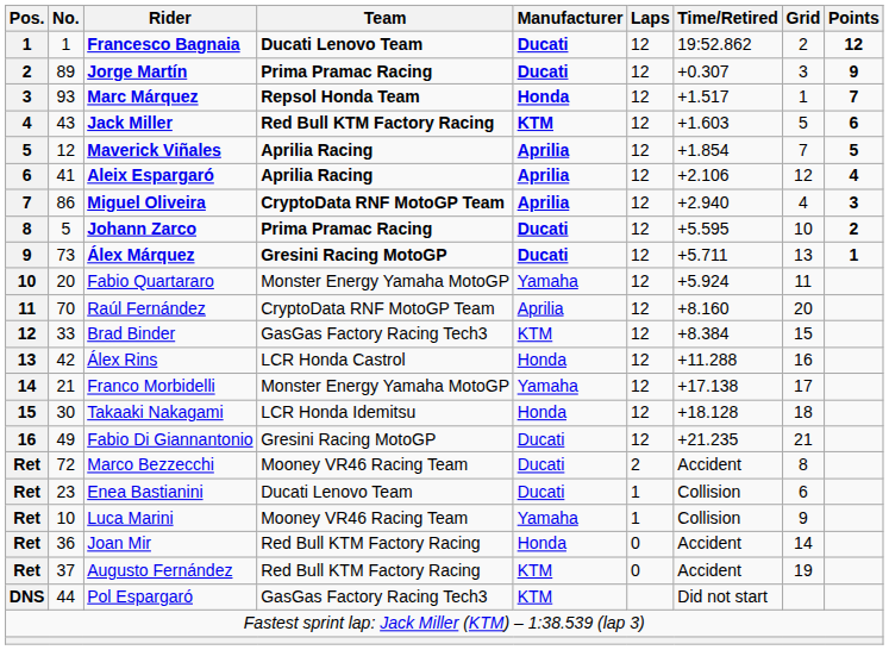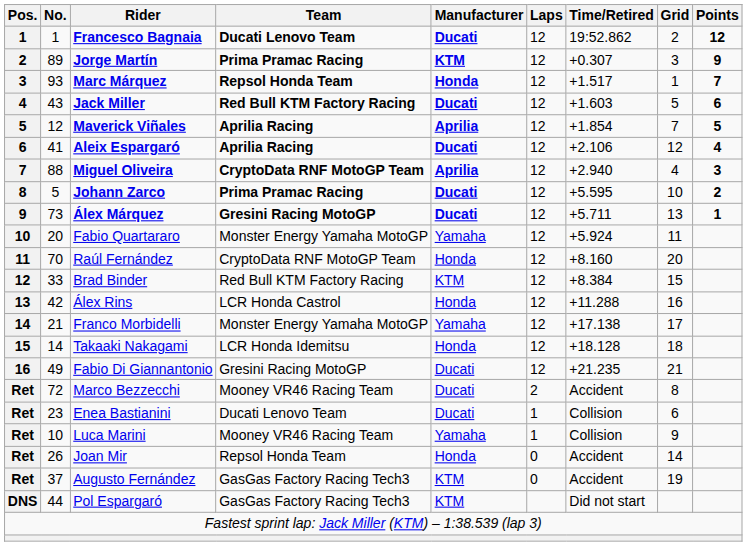Jorge Martín | Manufacturer: Ducati -> KTM
Jack Miller | Manufacturer: KTM -> Ducati
Aleix Espargaró | Manufacturer: Aprilia -> Ducati
Miguel Oliveira | No.: 86 -> 88
Raúl Fernández | Manufacturer: Aprilia -> Honda
Brad Binder | Team: GasGas Factory Racing Tech3 -> Red Bull KTM Factory Racing
Takaaki Nakagami | No.: 30 -> 14
Joan Mir | No.: 36 -> 26
Joan Mir | Team: Red Bull KTM Factory Racing -> Repsol Honda Team
Augusto Fernández | Team: Red Bull KTM Factory Racing -> GasGas Factory Racing Tech3
